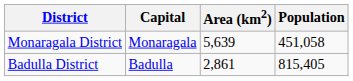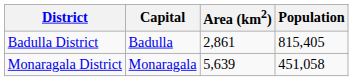rows swapped: Badulla District <-> Monaragala District
